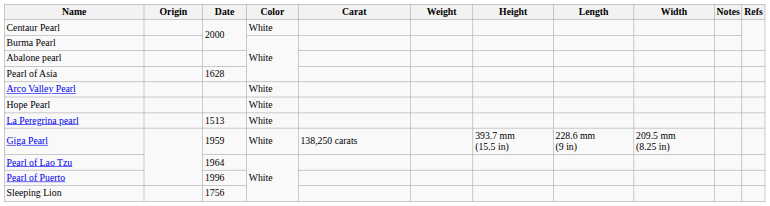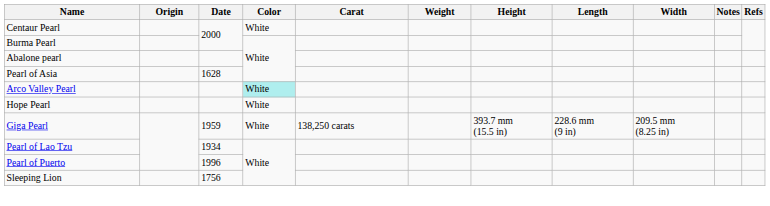Arco Valley Pearl | Color: no background -> paleturquoise background
- row: La Peregrina pearl | 1513 | White
Pearl of Lao Tzu | Date: 1964 -> 1934
